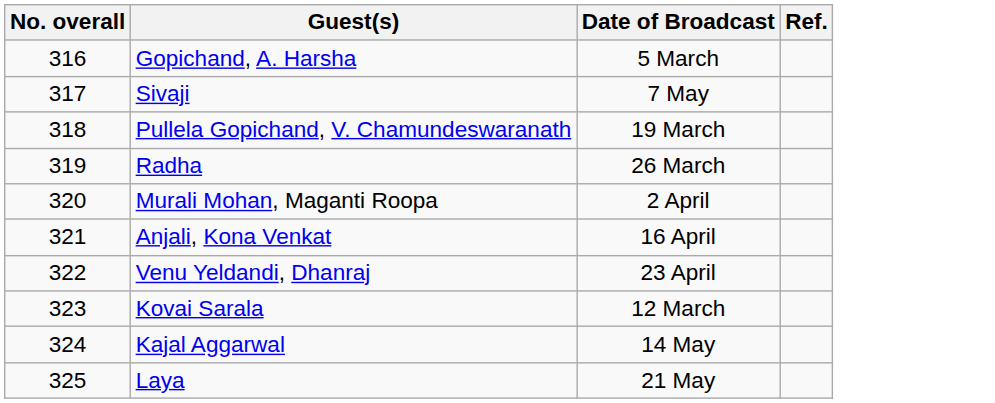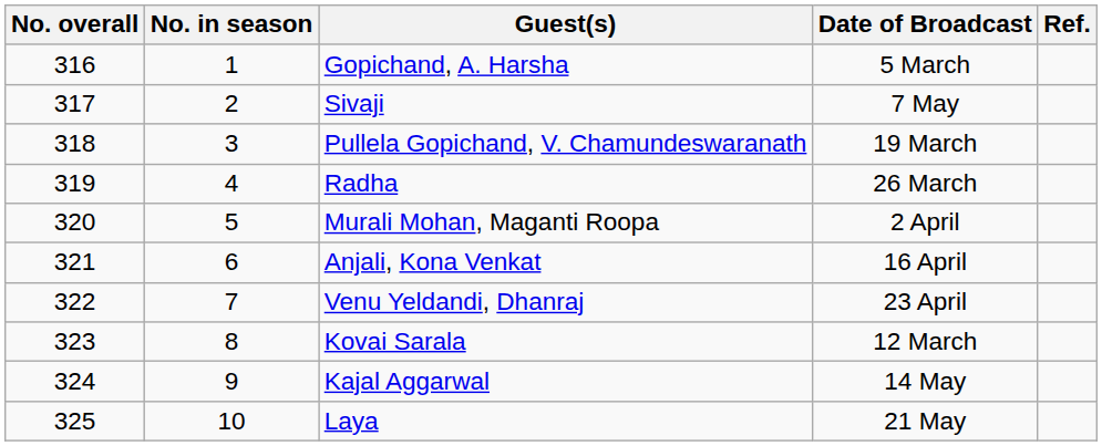+ column: No. in season | 1 | 2 | 3 | 4 | 5 | 6 | 7 | 8 | 9 | 10
